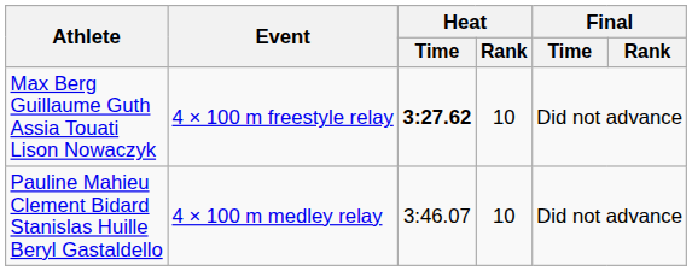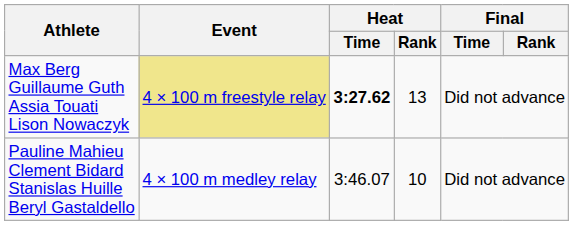Max Berg Guillaume Guth Assia Touati Lison Nowaczyk | Event: no background -> khaki background
Max Berg Guillaume Guth Assia Touati Lison Nowaczyk | Heat / Rank: 10 -> 13
